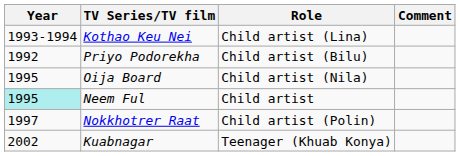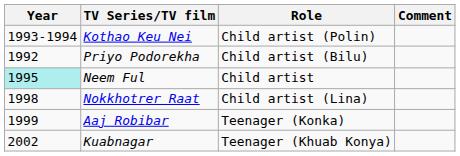Kothao Keu Nei | Role: Child artist (Lina) -> Child artist (Polin)
- row: 1995 | Oija Board | Child artist (Nila)
Nokkhotrer Raat | Year: 1997 -> 1998
Nokkhotrer Raat | Role: Child artist (Polin) -> Child artist (Lina)
+ row: 1999 | Aaj Robibar | Teenager (Konka)
